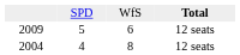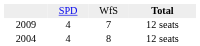2009 | column 2: 5 -> 4
2009 | column 3: 6 -> 7
